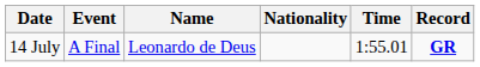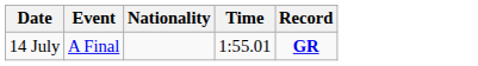- column: Name | Leonardo de Deus
